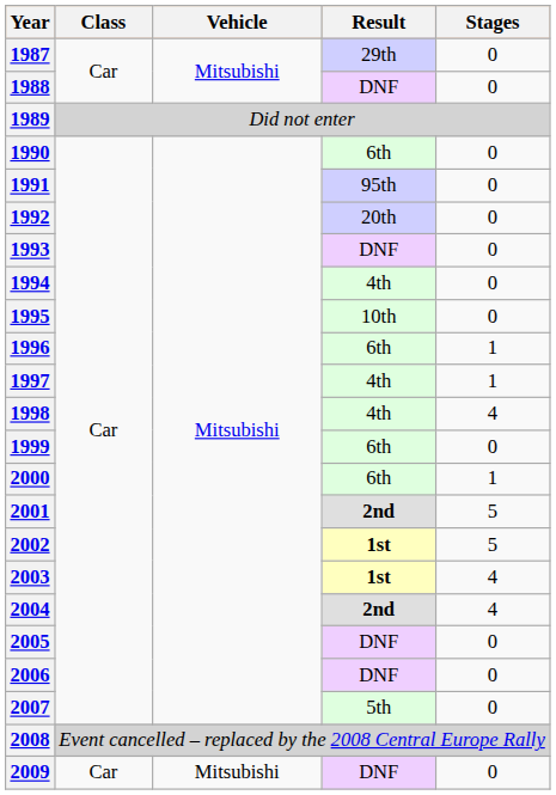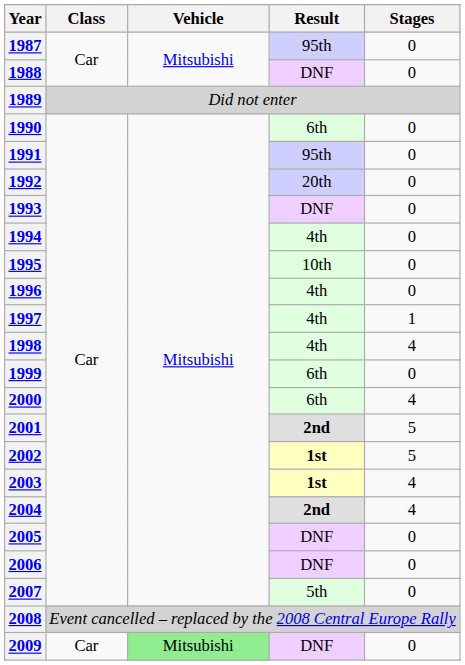1987 | Result: 29th -> 95th
1996 | Result: 6th -> 4th
1996 | Stages: 1 -> 0
2000 | Stages: 1 -> 4
2009 | Vehicle: no background -> lightgreen background
